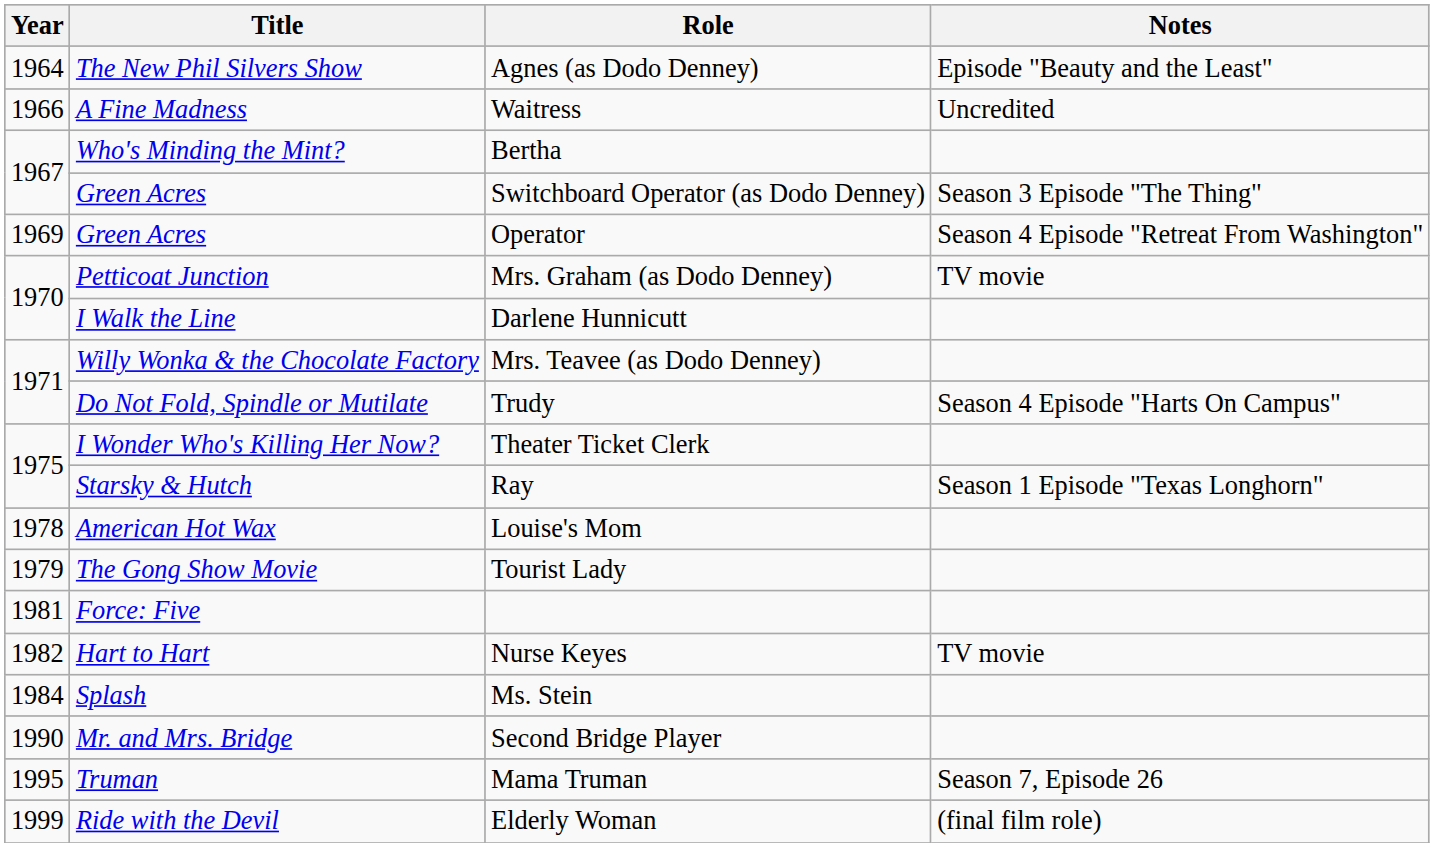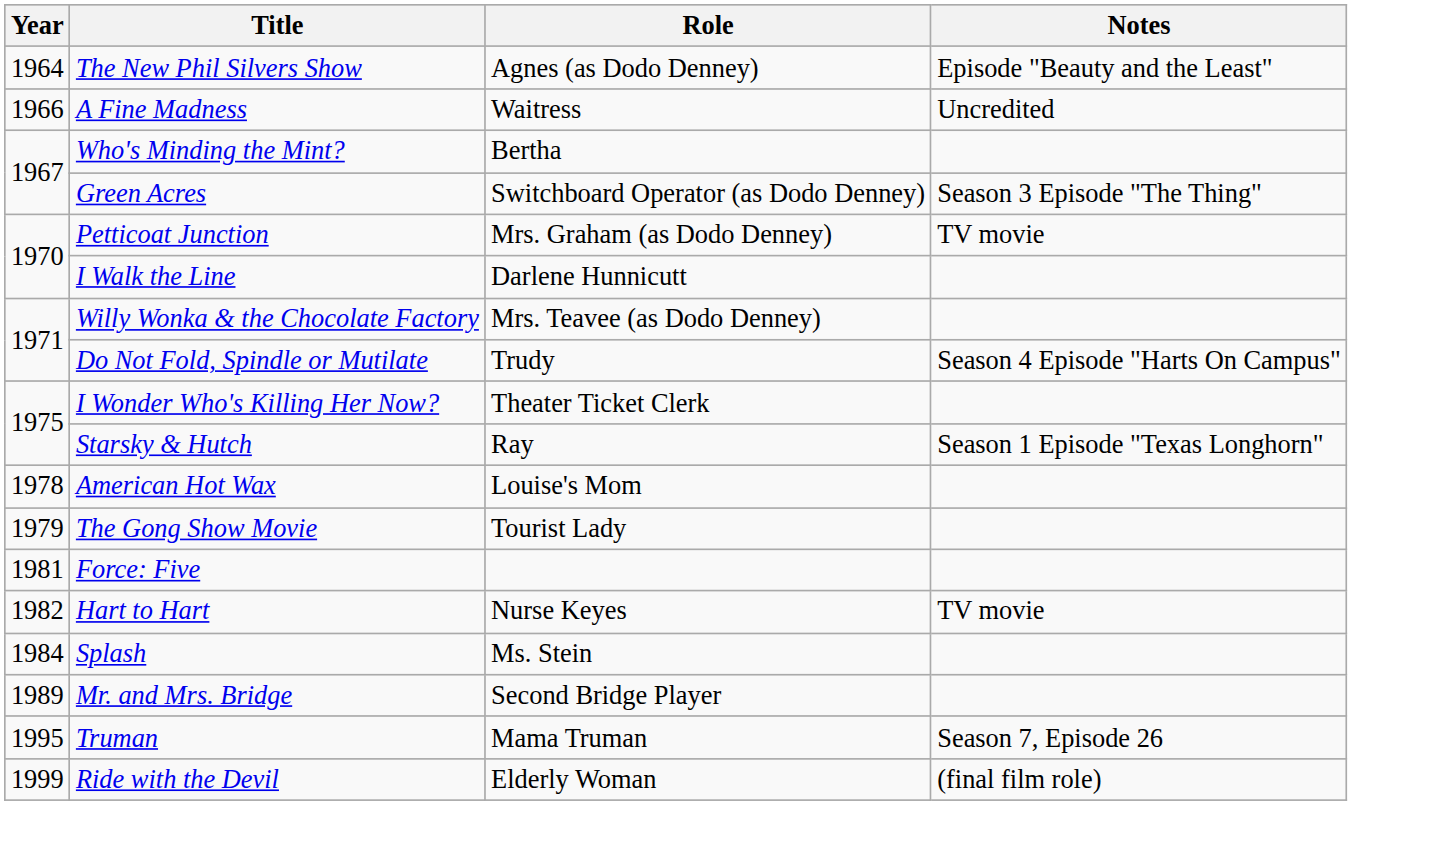- row: 1969 | Green Acres | Operator | Season 4 Episode "Retreat From Washington"
Second Bridge Player | Year: 1990 -> 1989
